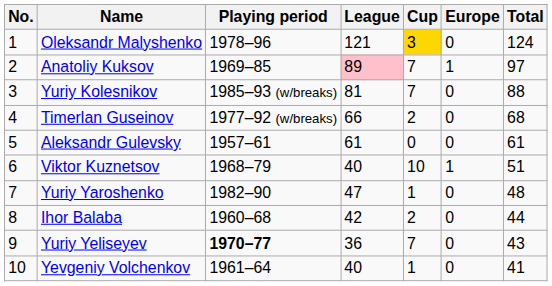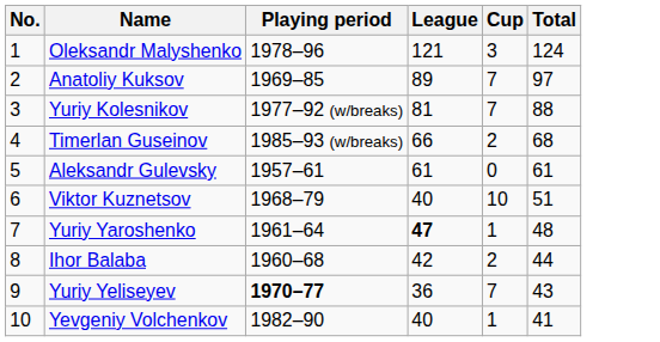- column: Europe | 0 | 1 | 0 | 0 | 0 | 1 | 0 | 0 | 0 | 0
Oleksandr Malyshenko | Cup: gold background -> no background
Anatoliy Kuksov | League: pink background -> no background
Yuriy Kolesnikov | Playing period: 1985–93 (w/breaks) -> 1977–92 (w/breaks)
Timerlan Guseinov | Playing period: 1977–92 (w/breaks) -> 1985–93 (w/breaks)
Yuriy Yaroshenko | Playing period: 1982–90 -> 1961–64
Yuriy Yaroshenko | League: normal -> bold
Yevgeniy Volchenkov | Playing period: 1961–64 -> 1982–90
